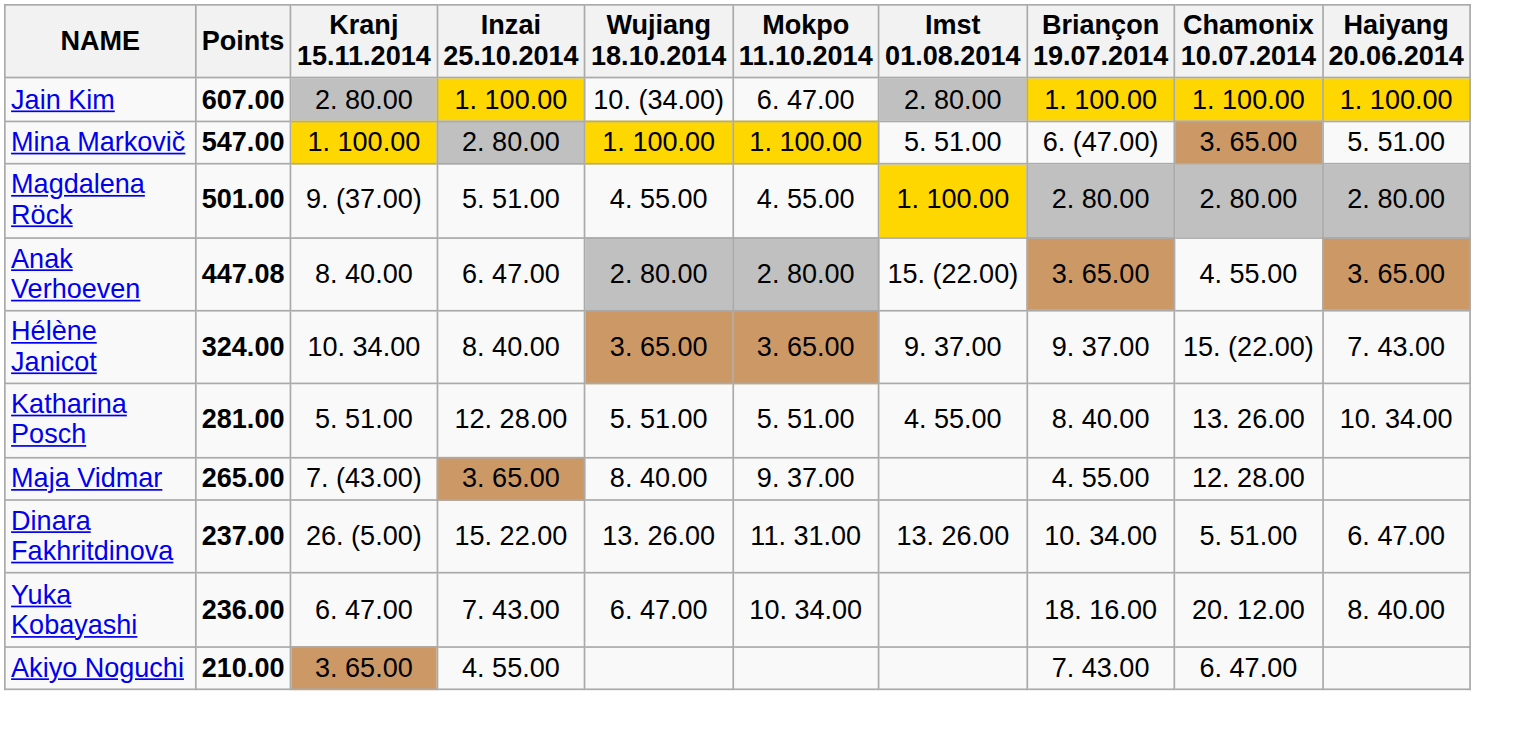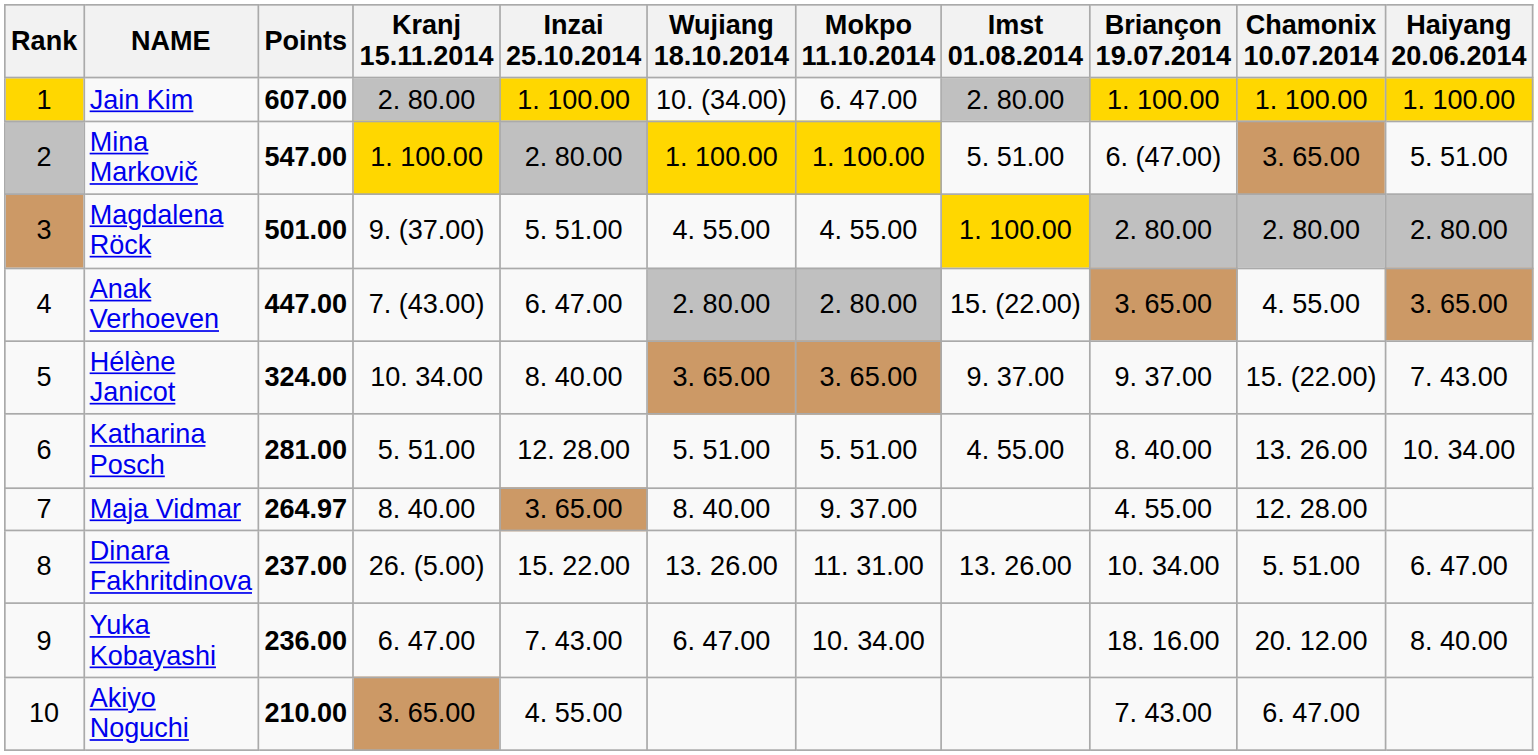+ column: Rank | 1 | 2 | 3 | 4 | 5 | 6 | 7 | 8 | 9 | 10
Anak Verhoeven | Points: 447.08 -> 447.00
Anak Verhoeven | Kranj 15.11.2014: 8. 40.00 -> 7. (43.00)
Maja Vidmar | Points: 265.00 -> 264.97
Maja Vidmar | Kranj 15.11.2014: 7. (43.00) -> 8. 40.00
